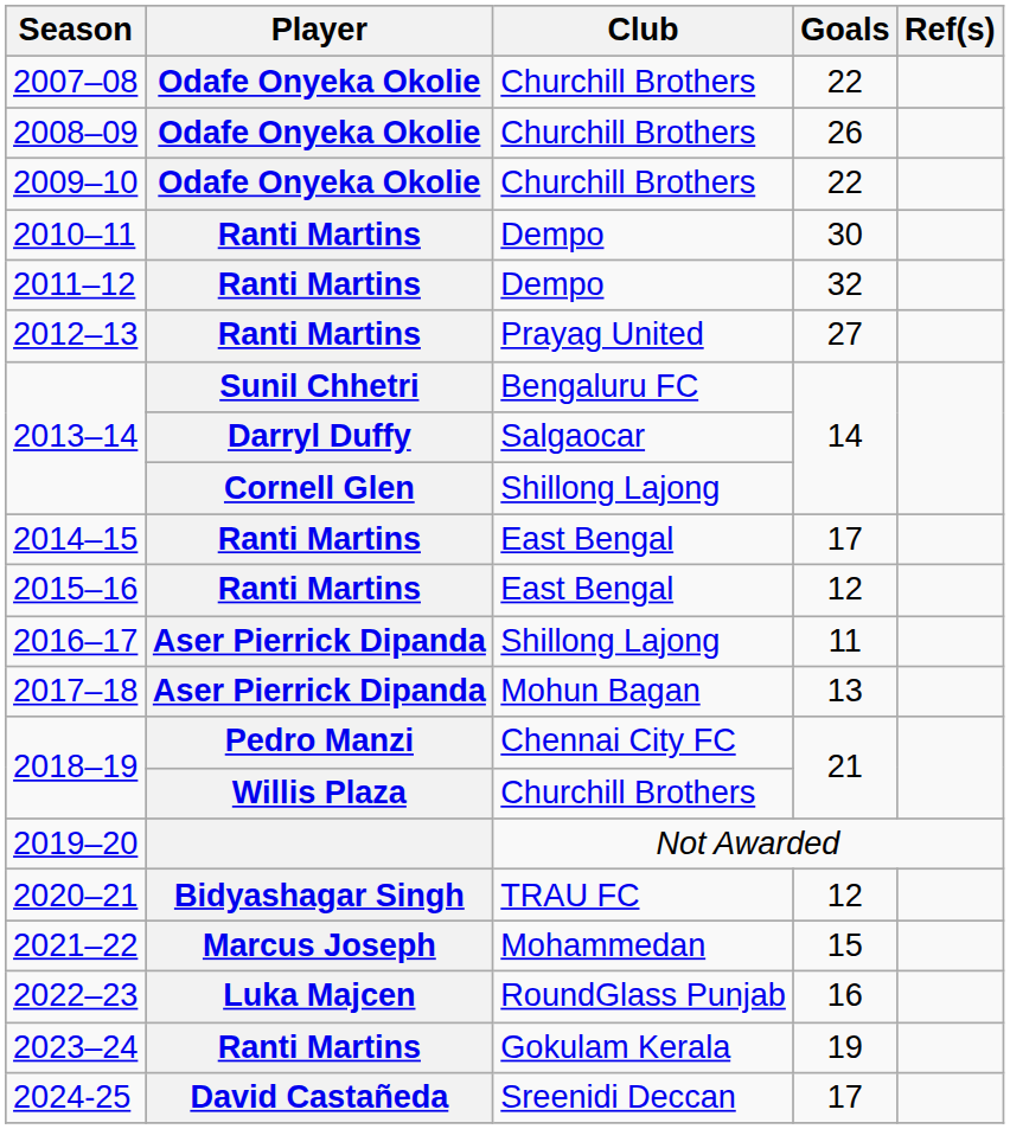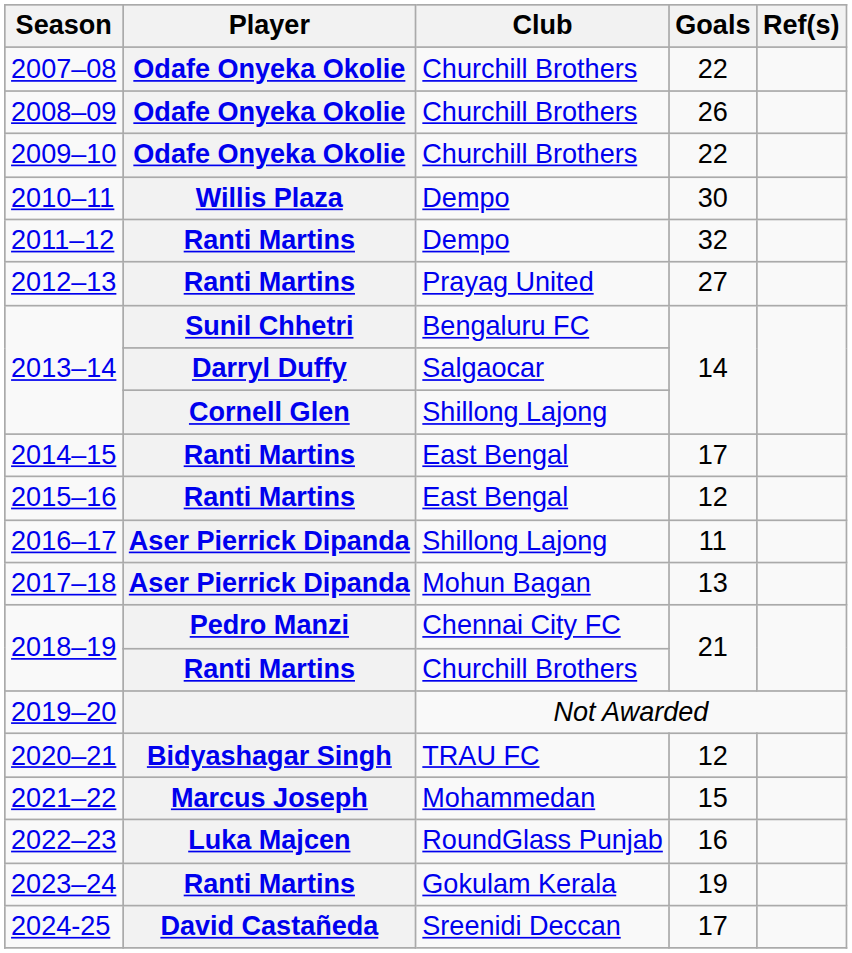2010–11 | Player: Ranti Martins -> Willis Plaza
2018–19 / Churchill Brothers | Player: Willis Plaza -> Ranti Martins
